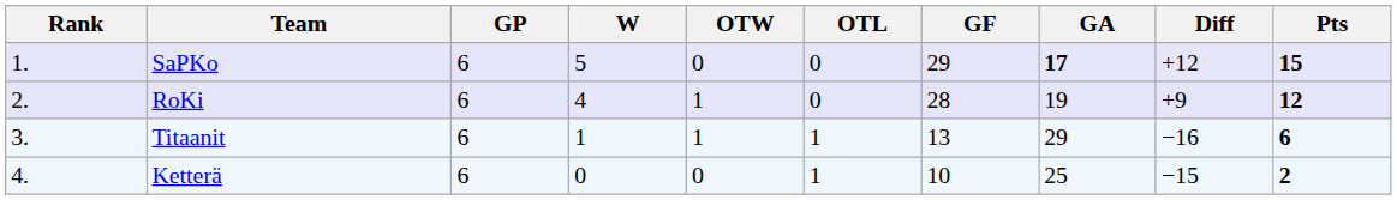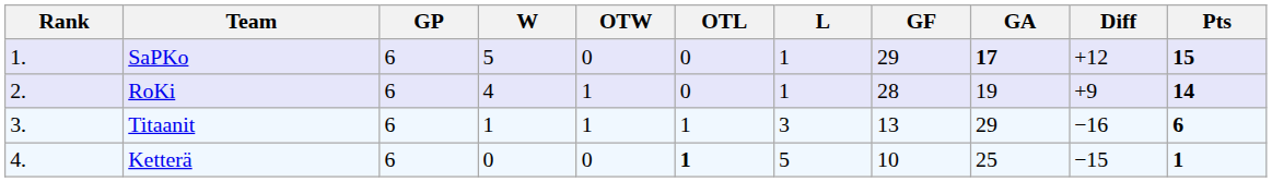+ column: L | 1 | 1 | 3 | 5
RoKi | Pts: 12 -> 14
Ketterä | OTL: normal -> bold
Ketterä | Pts: 2 -> 1
